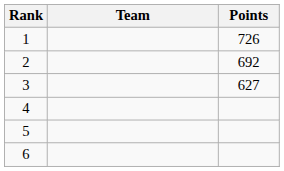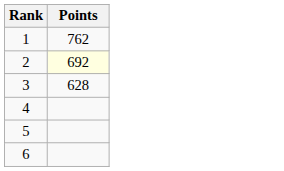- column: Team
1 | Points: 726 -> 762
2 | Points: no background -> lightyellow background
3 | Points: 627 -> 628
